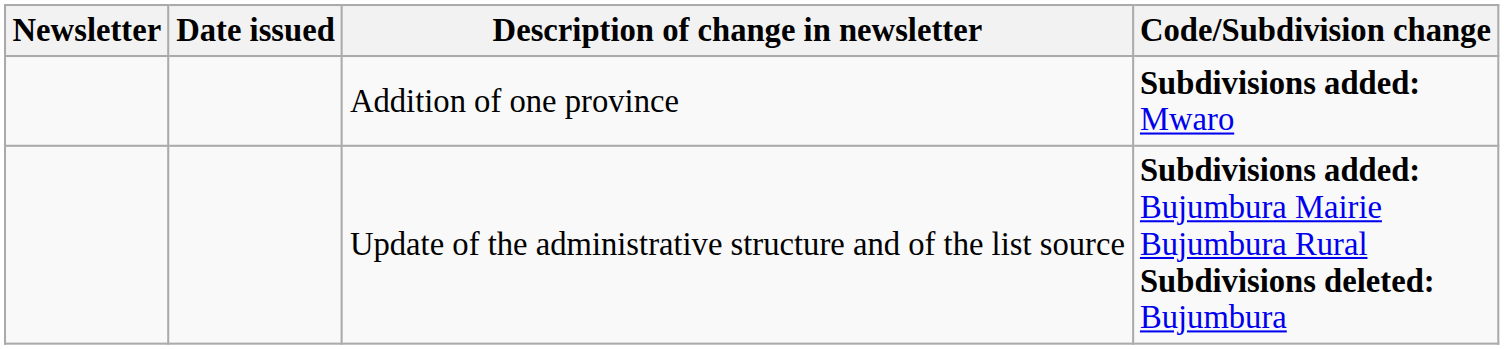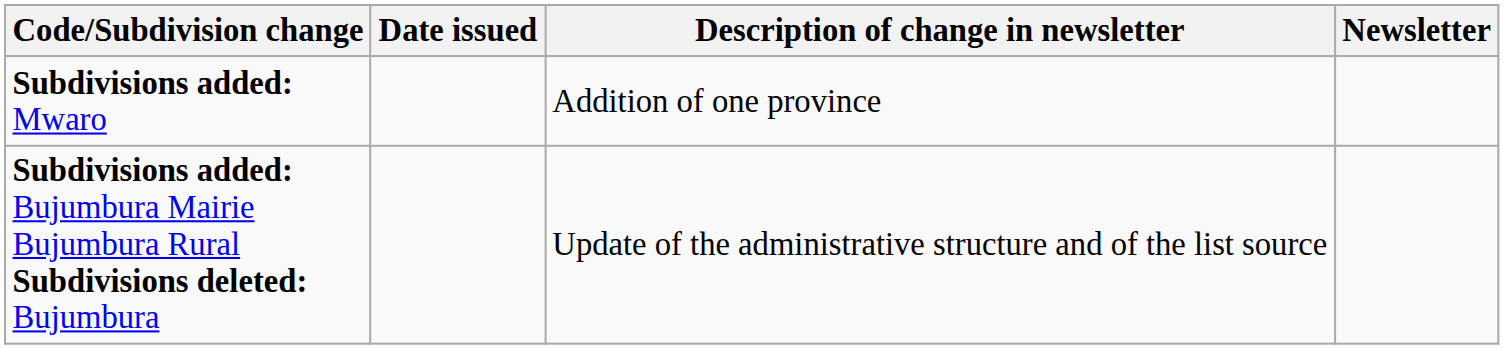columns swapped: Newsletter <-> Code/Subdivision change
